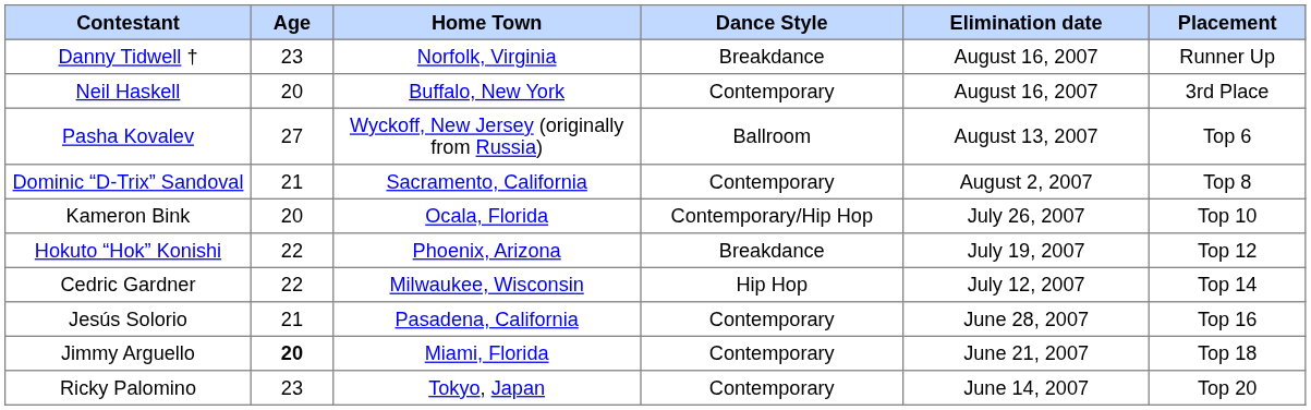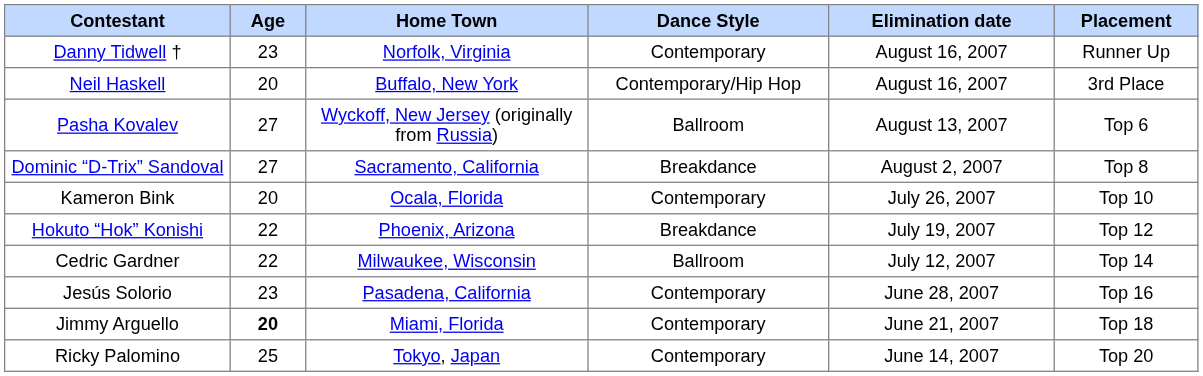Danny Tidwell † | Dance Style: Breakdance -> Contemporary
Neil Haskell | Dance Style: Contemporary -> Contemporary/Hip Hop
Dominic “D-Trix” Sandoval | Age: 21 -> 27
Dominic “D-Trix” Sandoval | Dance Style: Contemporary -> Breakdance
Kameron Bink | Dance Style: Contemporary/Hip Hop -> Contemporary
Cedric Gardner | Dance Style: Hip Hop -> Ballroom
Jesús Solorio | Age: 21 -> 23
Ricky Palomino | Age: 23 -> 25
